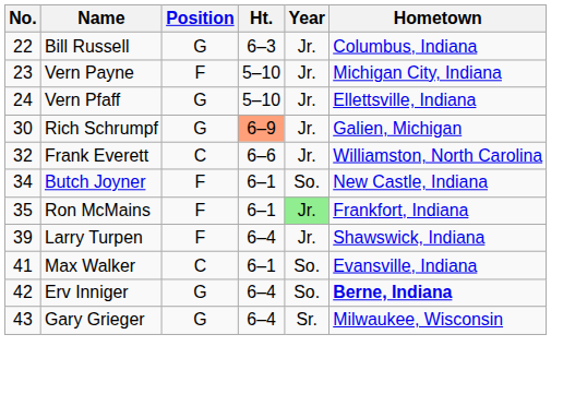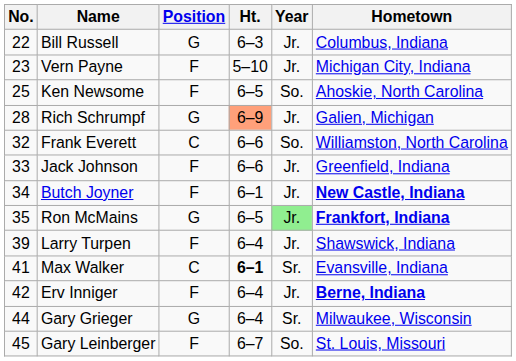- row: 24 | Vern Pfaff | G | 5–10 | Jr. | Ellettsville, Indiana
+ row: 25 | Ken Newsome | F | 6–5 | So. | Ahoskie, North Carolina
Rich Schrumpf | No.: 30 -> 28
Frank Everett | Year: Jr. -> So.
+ row: 33 | Jack Johnson | F | 6–6 | Jr. | Greenfield, Indiana
Butch Joyner | Year: So. -> Jr.
Butch Joyner | Hometown: normal -> bold
Ron McMains | Position: F -> G
Ron McMains | Ht.: 6–1 -> 6–5
Ron McMains | Hometown: normal -> bold
Max Walker | Ht.: normal -> bold
Max Walker | Year: So. -> Sr.
Erv Inniger | Position: G -> F
Erv Inniger | Year: So. -> Jr.
Gary Grieger | No.: 43 -> 44
+ row: 45 | Gary Leinberger | F | 6–7 | So. | St. Louis, Missouri
